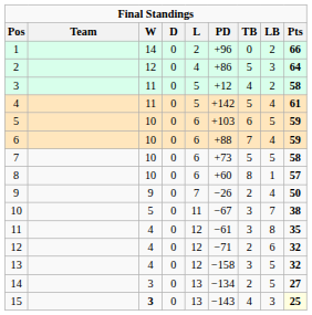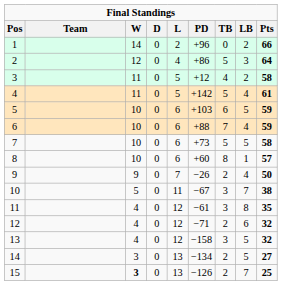15 | column 6: −143 -> −126
15 | column 7: 4 -> 2
15 | column 8: 3 -> 7
15 | column 9: lightyellow background -> no background
